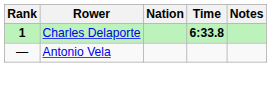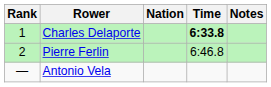Charles Delaporte | Rank: bold -> normal
+ row: 2 | Pierre Ferlin | 6:46.8
